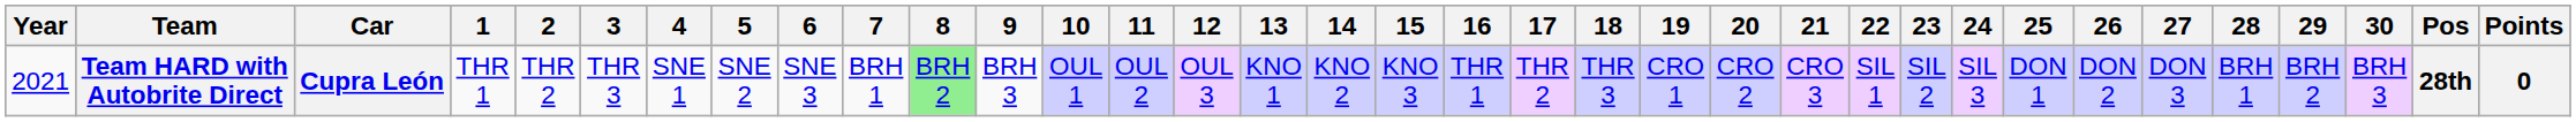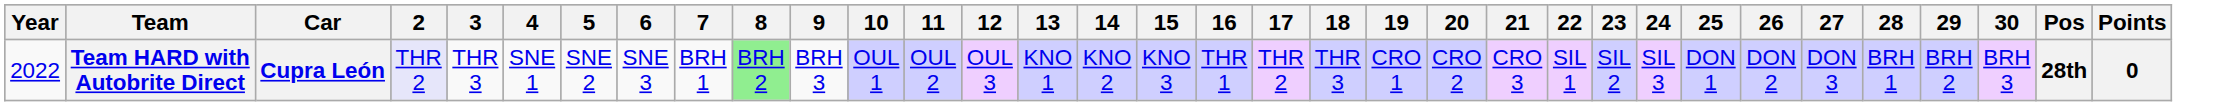- column: 1 | THR 1
Team HARD with Autobrite Direct | Year: 2021 -> 2022
Team HARD with Autobrite Direct | 2: no background -> lavender background
